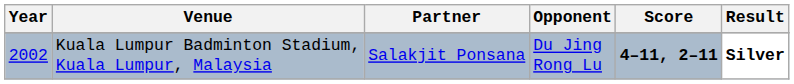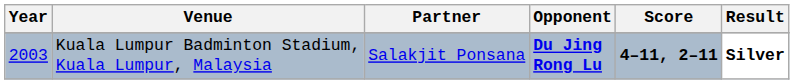Kuala Lumpur Badminton Stadium, Kuala Lumpur, Malaysia | Year: 2002 -> 2003
Kuala Lumpur Badminton Stadium, Kuala Lumpur, Malaysia | Opponent: normal -> bold
